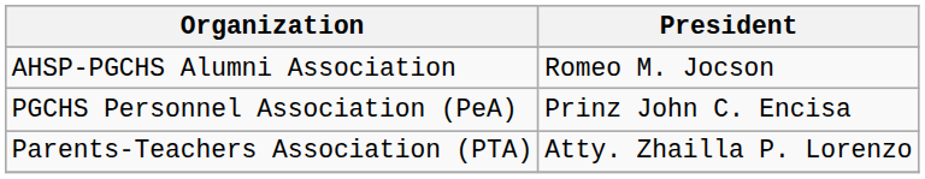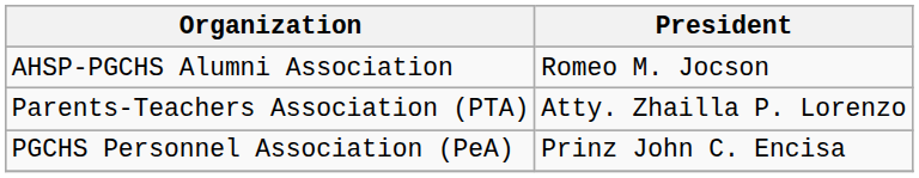rows swapped: Parents-Teachers Association (PTA) <-> PGCHS Personnel Association (PeA)
